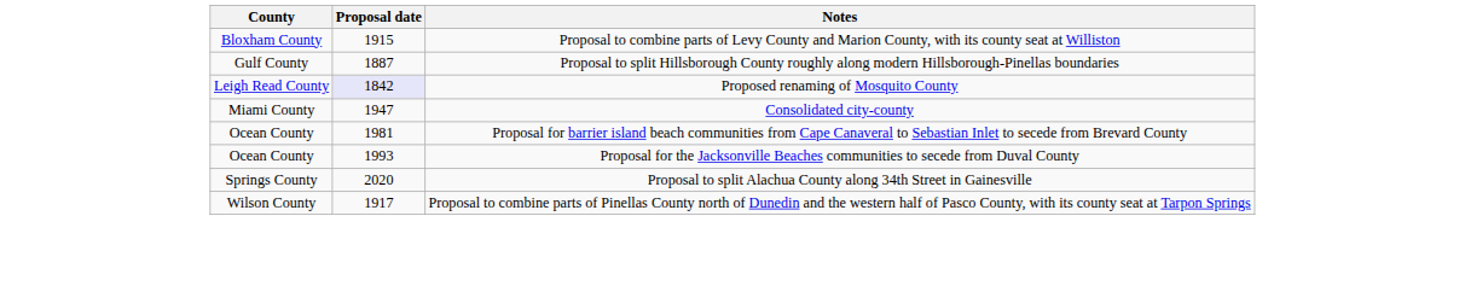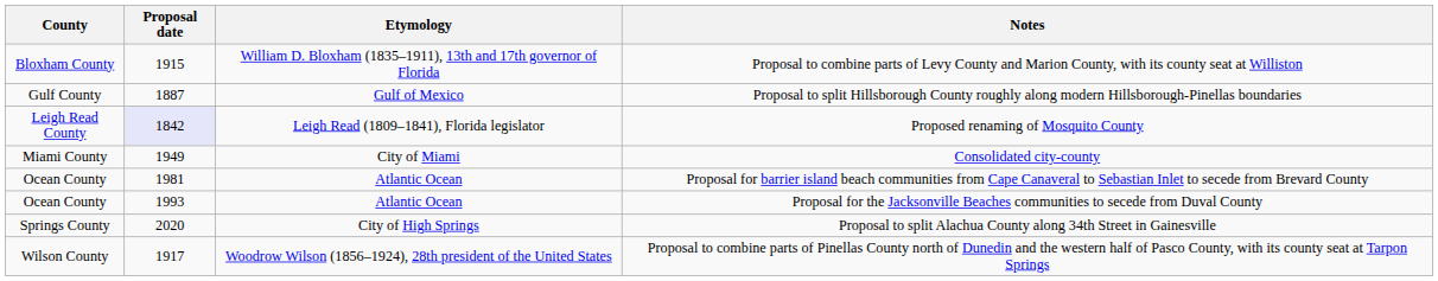+ column: Etymology | William D. Bloxham (1835–1911), 13th and 17th governor of Florida | Gulf of Mexico | Leigh Read (1809–1841), Florida legislator | City of Miami | Atlantic Ocean | Atlantic Ocean | City of High Springs | Woodrow Wilson (1856–1924), 28th president of the United States
Consolidated city-county | Proposal date: 1947 -> 1949
